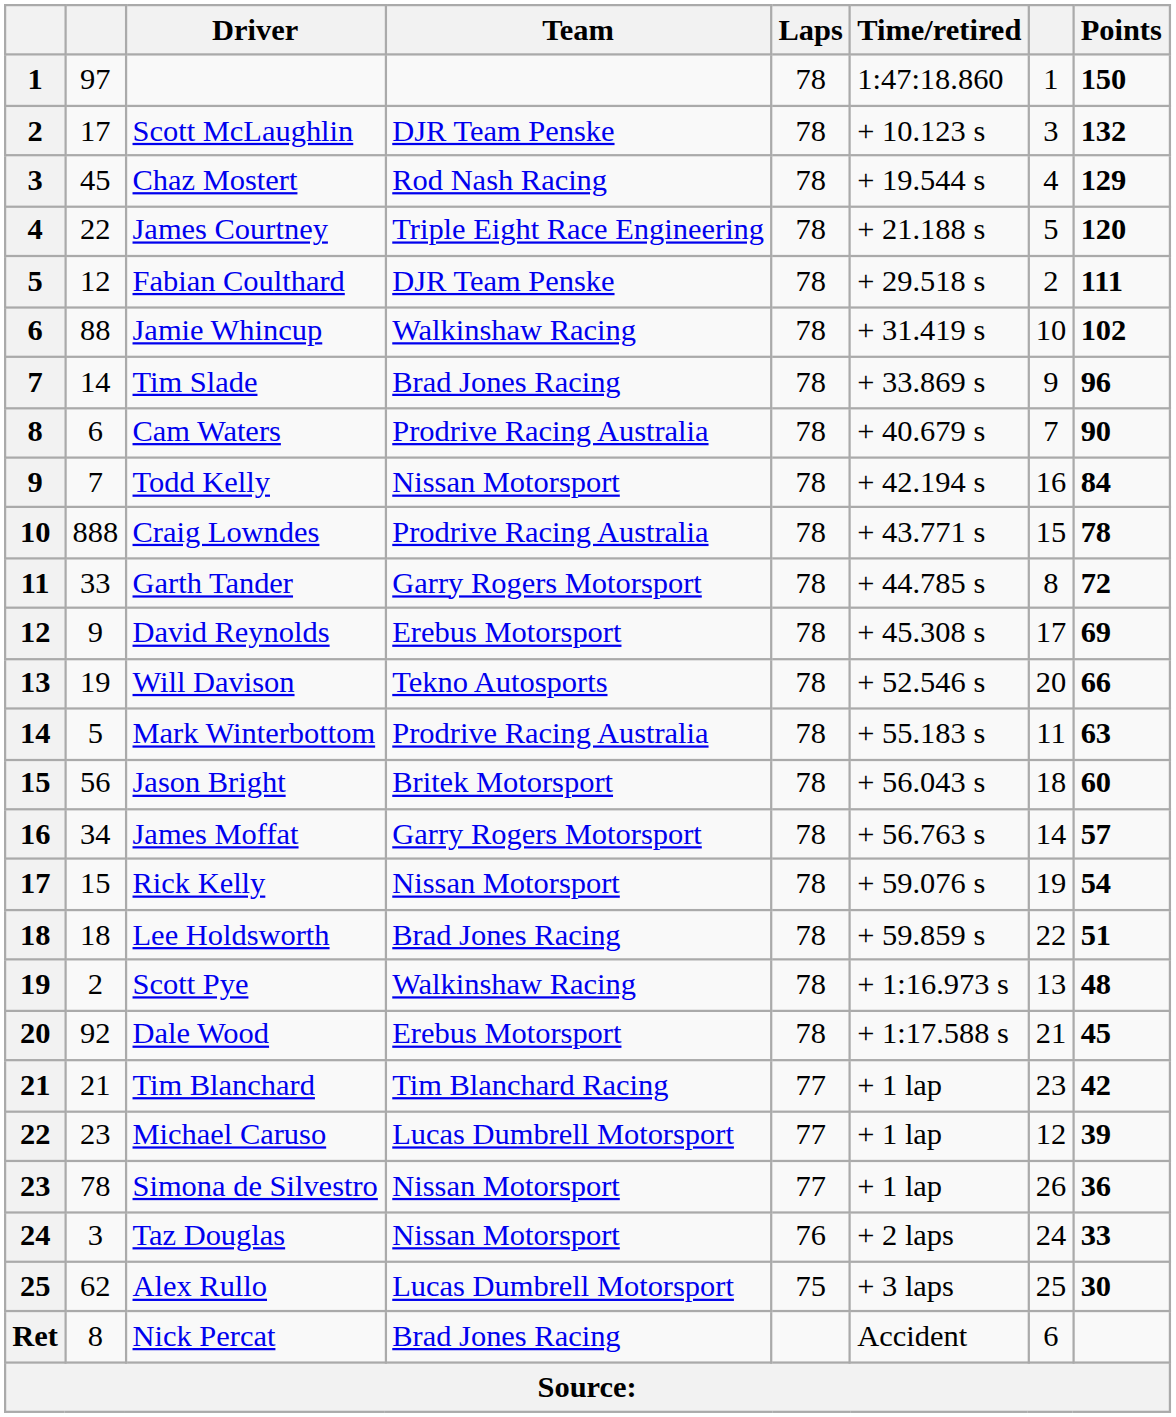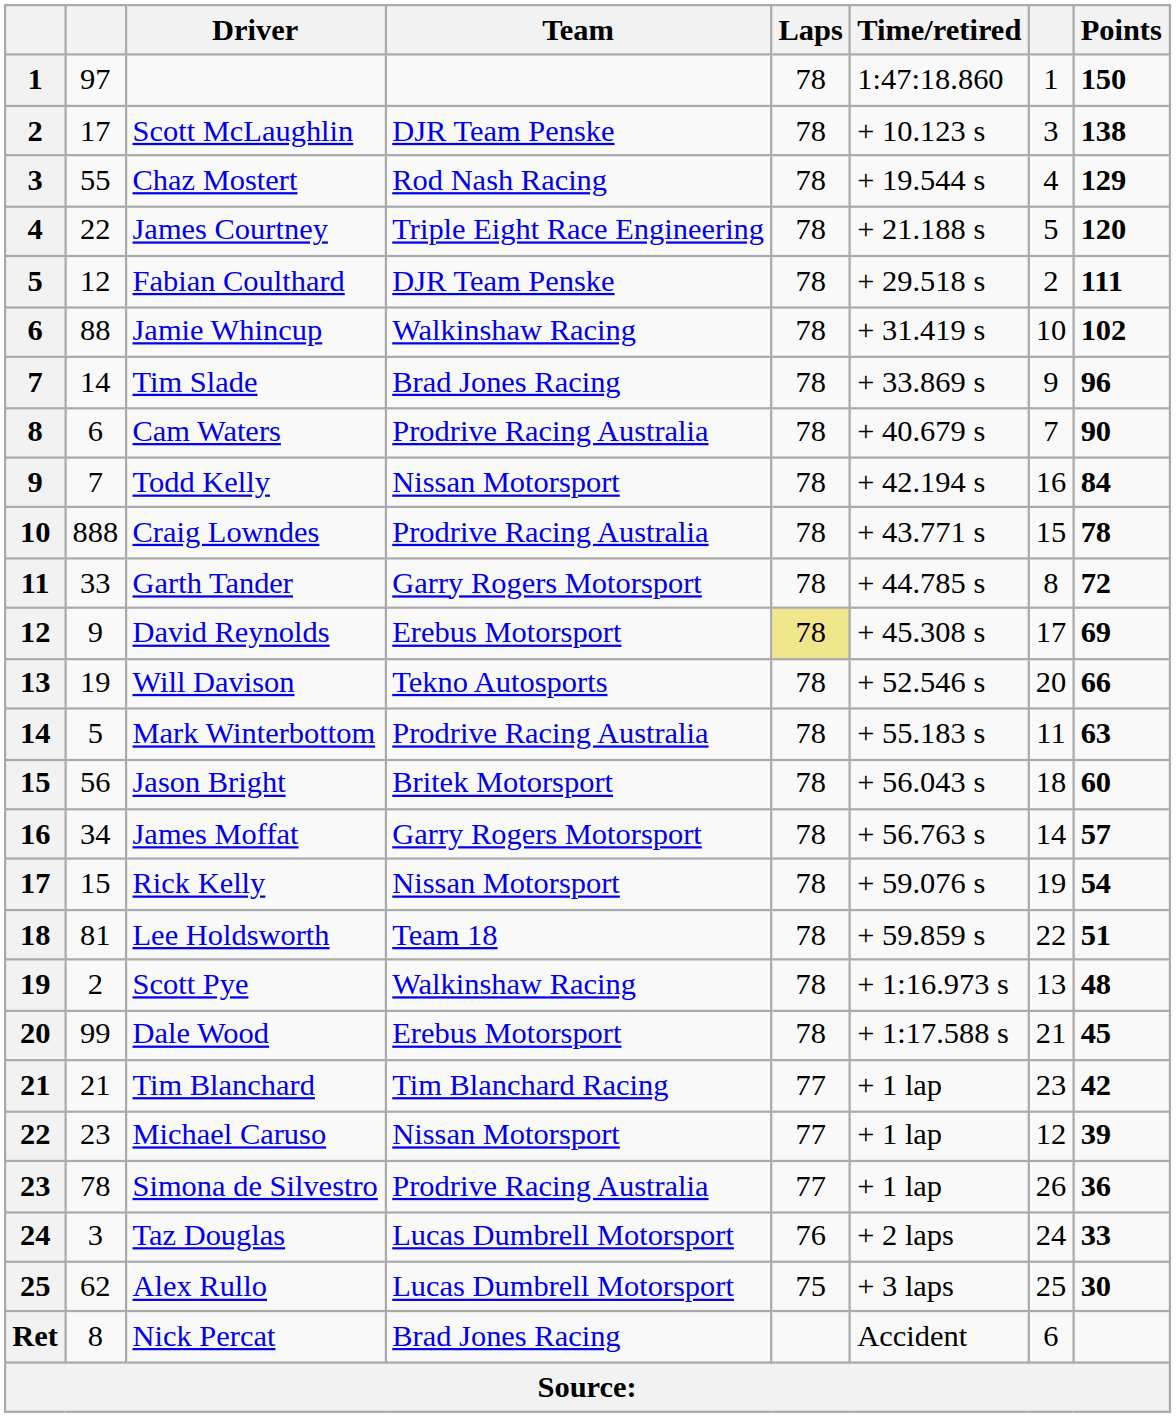Scott McLaughlin | Points: 132 -> 138
Chaz Mostert | column 2: 45 -> 55
David Reynolds | Laps: no background -> khaki background
Lee Holdsworth | column 2: 18 -> 81
Lee Holdsworth | Team: Brad Jones Racing -> Team 18
Dale Wood | column 2: 92 -> 99
Michael Caruso | Team: Lucas Dumbrell Motorsport -> Nissan Motorsport
Simona de Silvestro | Team: Nissan Motorsport -> Prodrive Racing Australia
Taz Douglas | Team: Nissan Motorsport -> Lucas Dumbrell Motorsport
